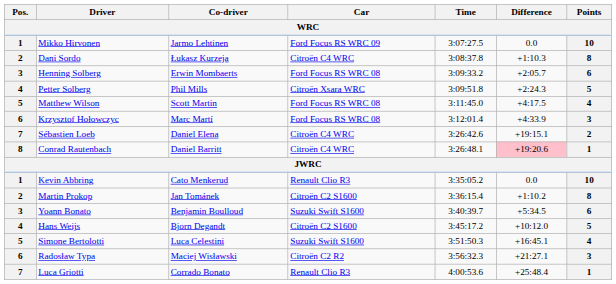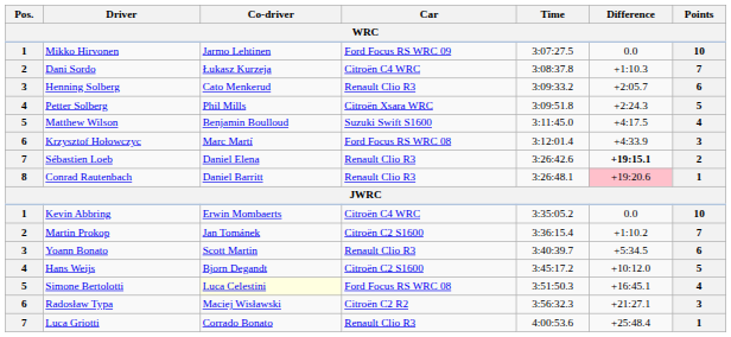Dani Sordo | Points: 8 -> 7
Henning Solberg | Co-driver: Erwin Mombaerts -> Cato Menkerud
Henning Solberg | Car: Ford Focus RS WRC 08 -> Renault Clio R3
Matthew Wilson | Co-driver: Scott Martin -> Benjamin Boulloud
Matthew Wilson | Car: Ford Focus RS WRC 08 -> Suzuki Swift S1600
Sébastien Loeb | Car: Citroën C4 WRC -> Renault Clio R3
Sébastien Loeb | Difference: normal -> bold
Conrad Rautenbach | Car: Citroën C4 WRC -> Renault Clio R3
Kevin Abbring | Co-driver: Cato Menkerud -> Erwin Mombaerts
Kevin Abbring | Car: Renault Clio R3 -> Citroën C4 WRC
Martin Prokop | Points: 8 -> 7
Yoann Bonato | Co-driver: Benjamin Boulloud -> Scott Martin
Yoann Bonato | Car: Suzuki Swift S1600 -> Renault Clio R3
Simone Bertolotti | Co-driver: no background -> lightyellow background
Simone Bertolotti | Car: Suzuki Swift S1600 -> Ford Focus RS WRC 08
